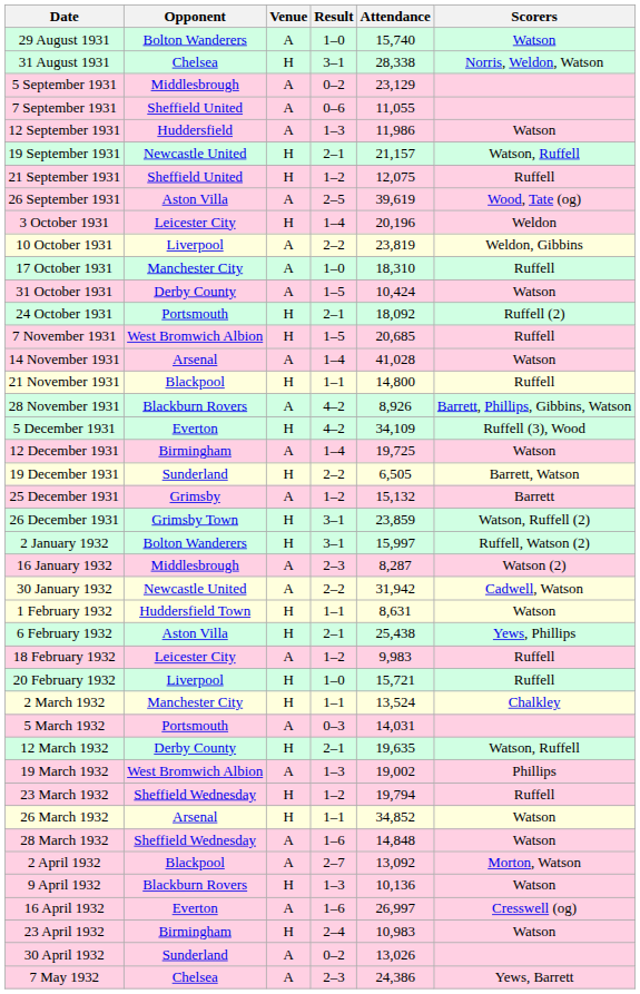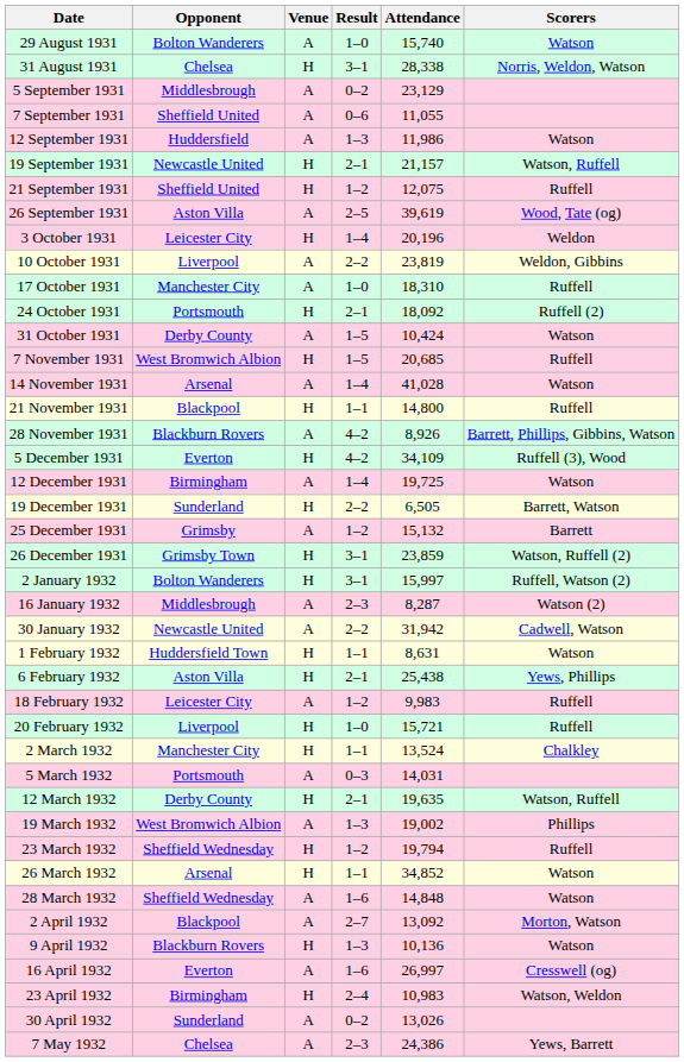rows swapped: 24 October 1931 <-> 31 October 1931
23 April 1932 | Scorers: Watson -> Watson, Weldon
